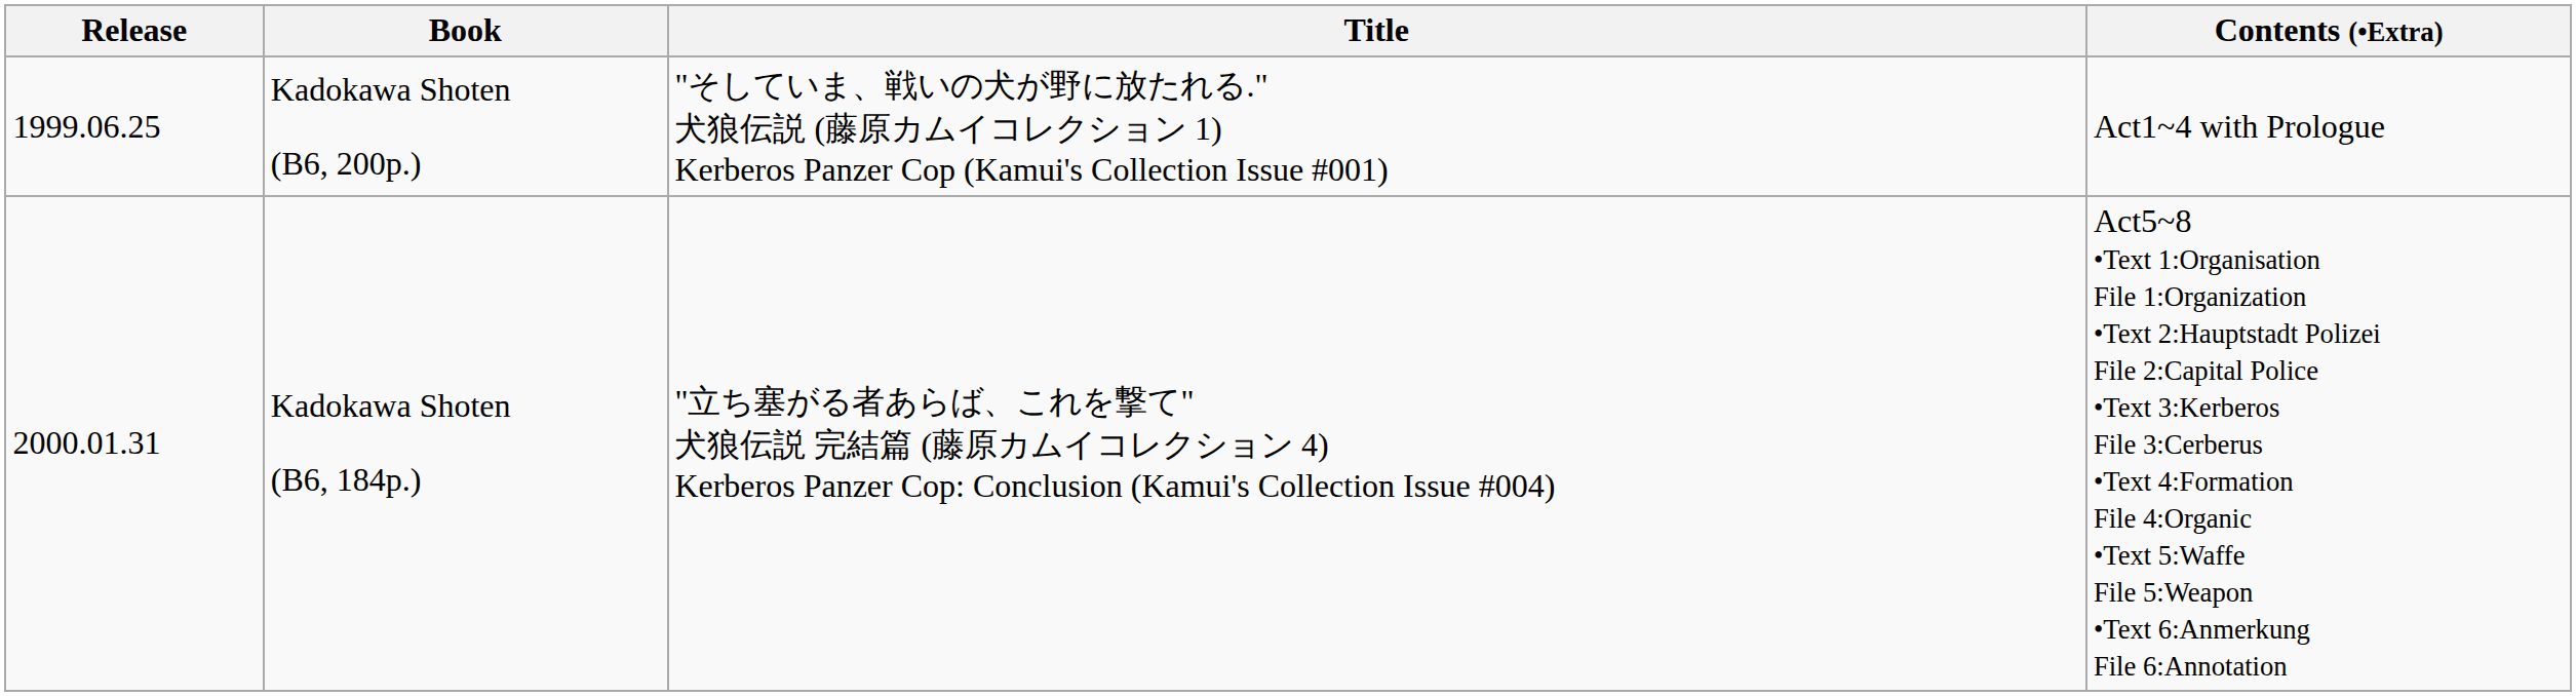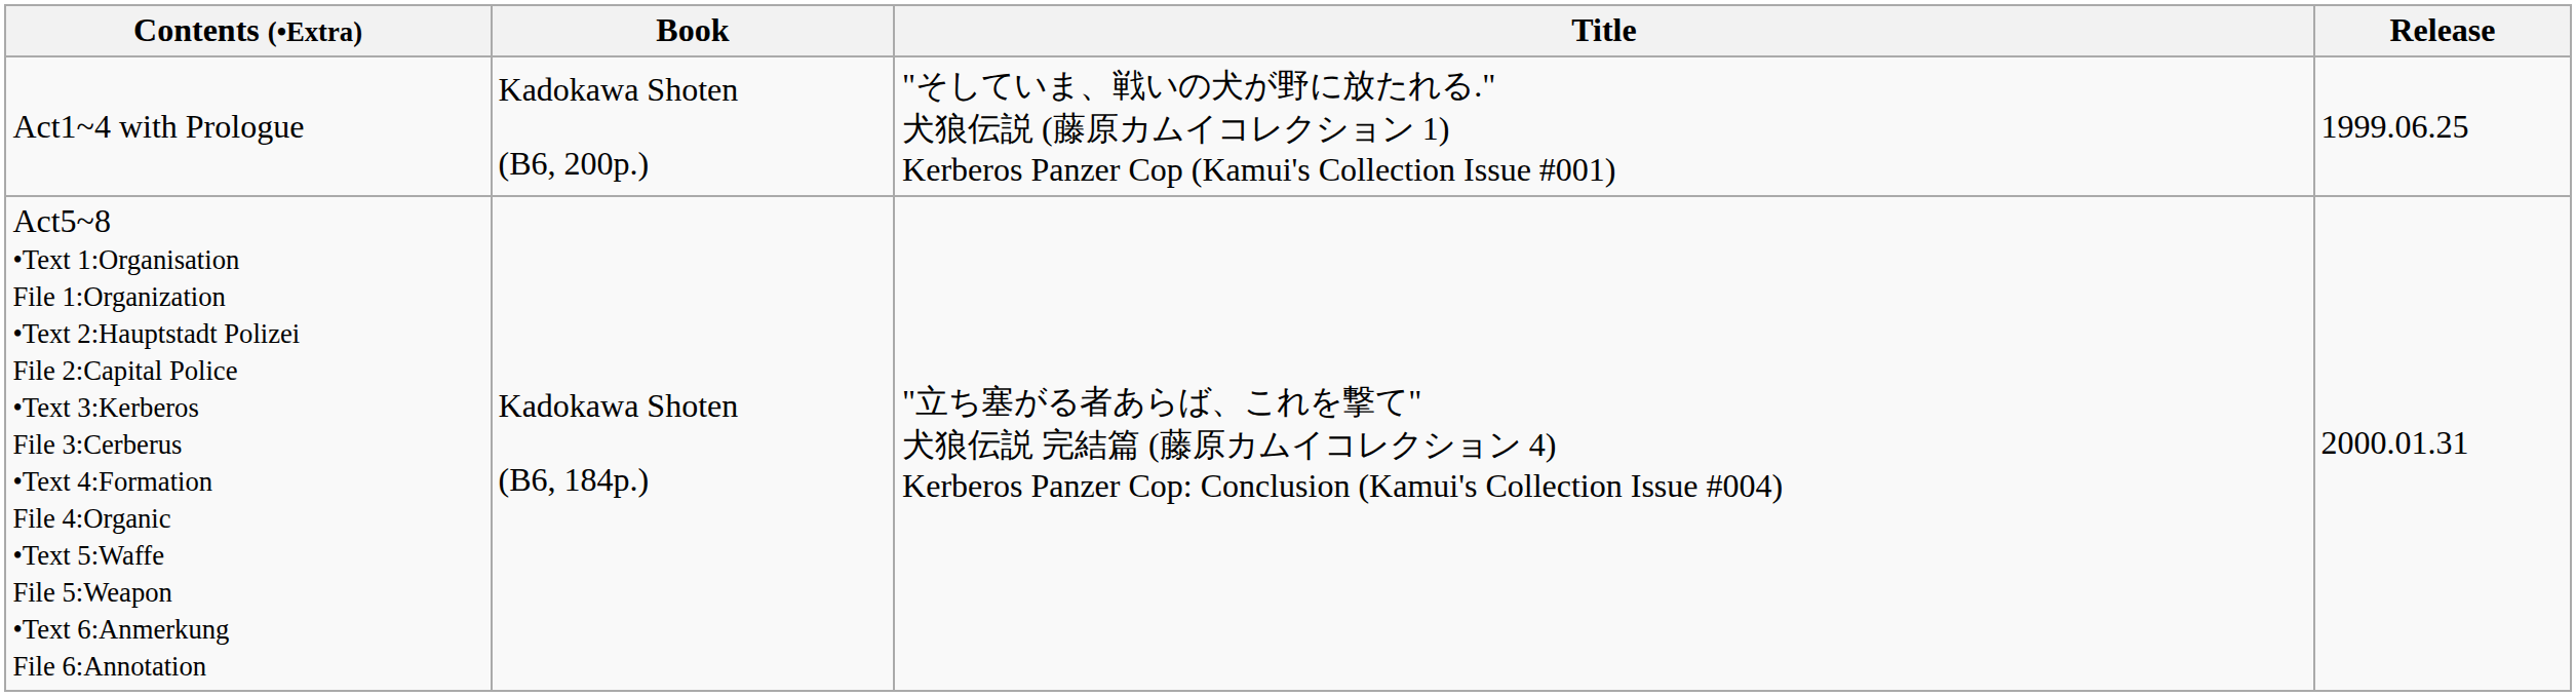columns swapped: Release <-> Contents (•Extra)
